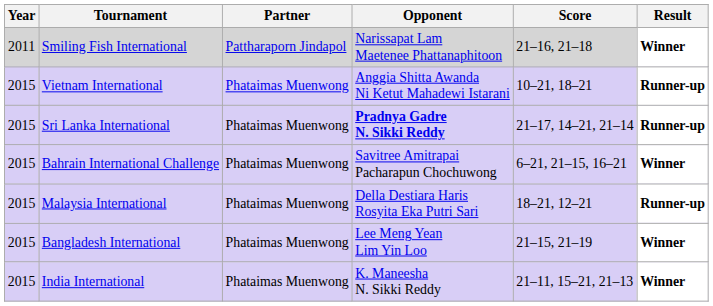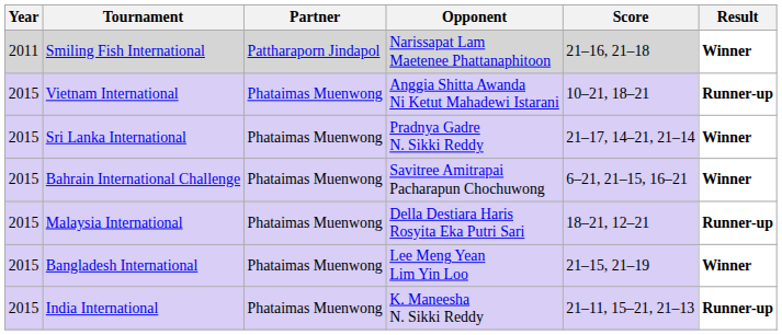Sri Lanka International | Opponent: bold -> normal
Sri Lanka International | Result: Runner-up -> Winner
India International | Result: Winner -> Runner-up
